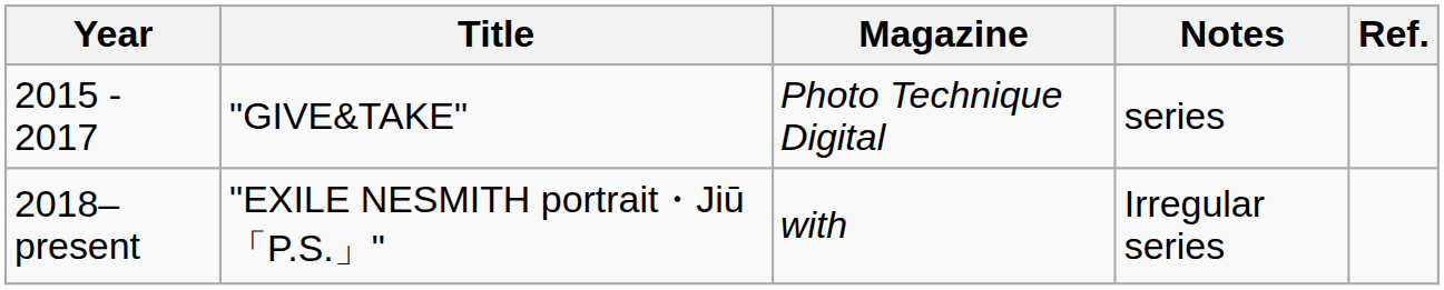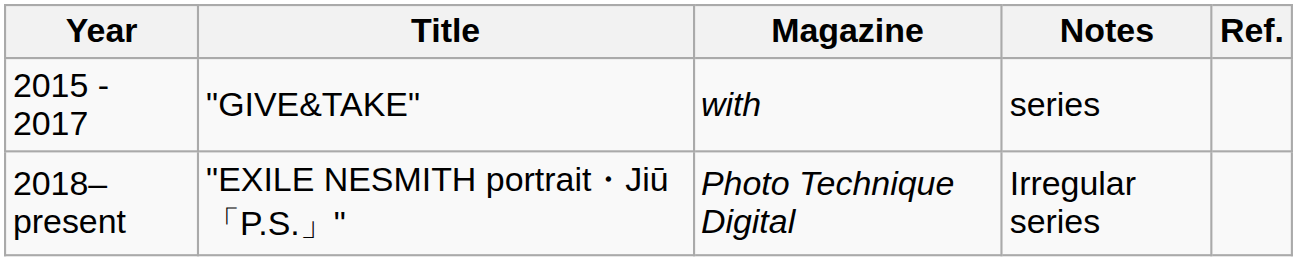2015 - 2017 | Magazine: Photo Technique Digital -> with
2018–present | Magazine: with -> Photo Technique Digital
